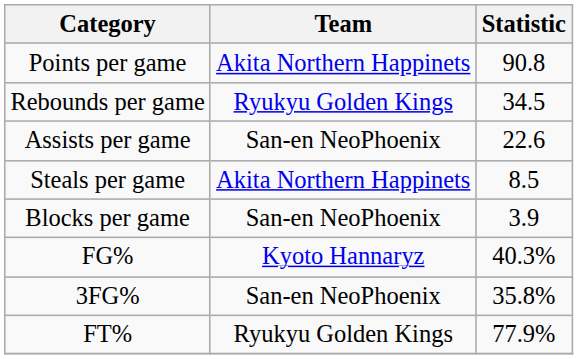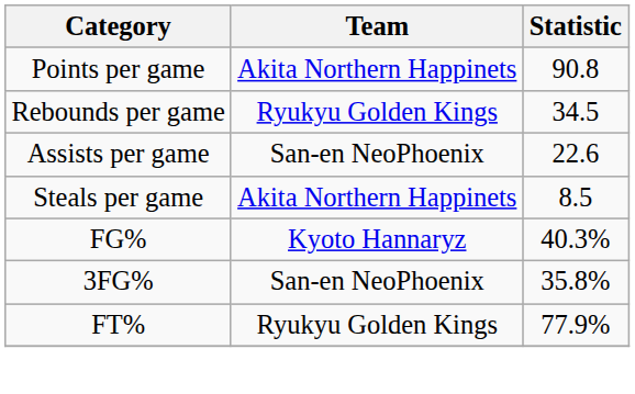- row: Blocks per game | San-en NeoPhoenix | 3.9
